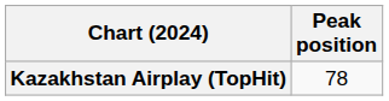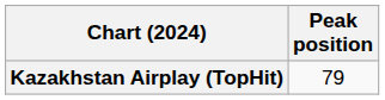Kazakhstan Airplay (TopHit) | Peak position: 78 -> 79
